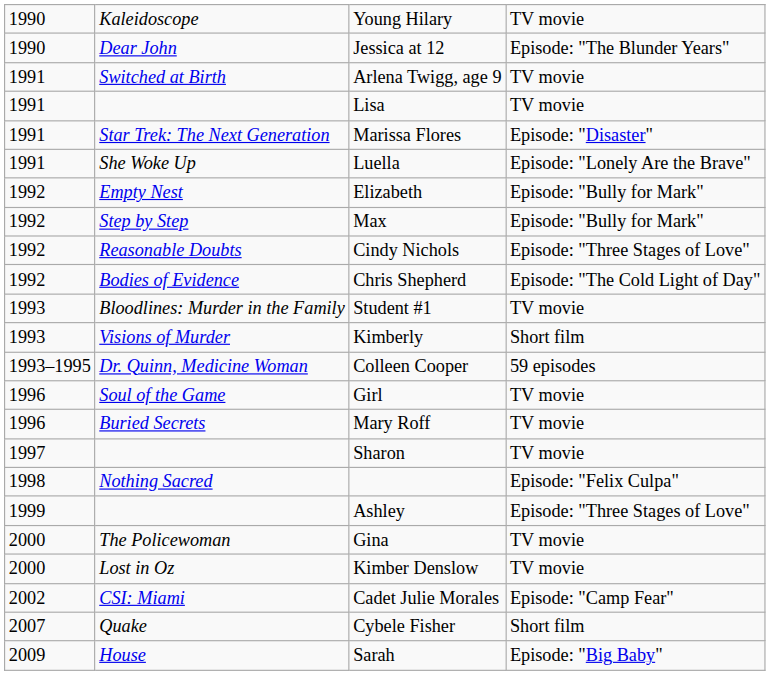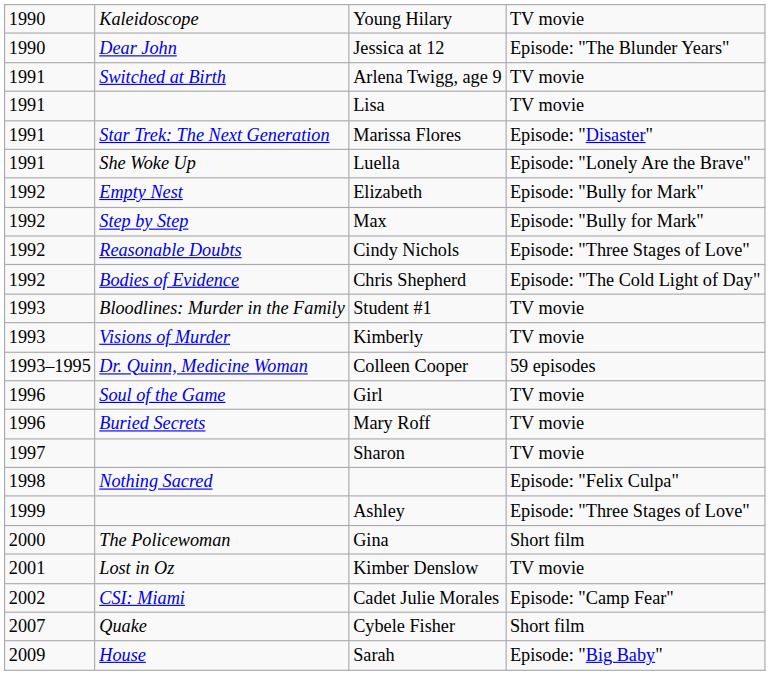Kimberly | column 4: Short film -> TV movie
Gina | column 4: TV movie -> Short film
Kimber Denslow | column 1: 2000 -> 2001
